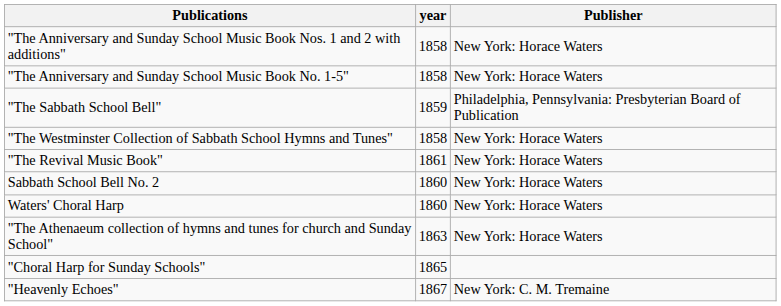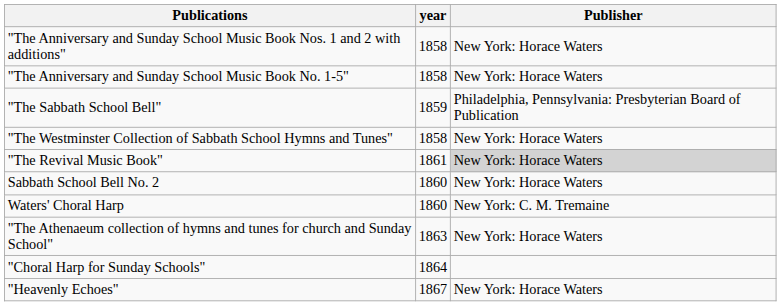"The Revival Music Book" | Publisher: no background -> lightgrey background
Waters' Choral Harp | Publisher: New York: Horace Waters -> New York: C. M. Tremaine
"Choral Harp for Sunday Schools" | year: 1865 -> 1864
"Heavenly Echoes" | Publisher: New York: C. M. Tremaine -> New York: Horace Waters
